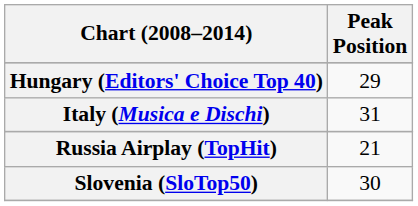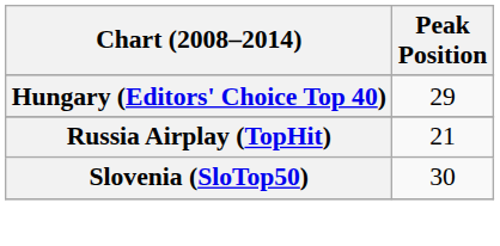- row: Italy (Musica e Dischi) | 31
